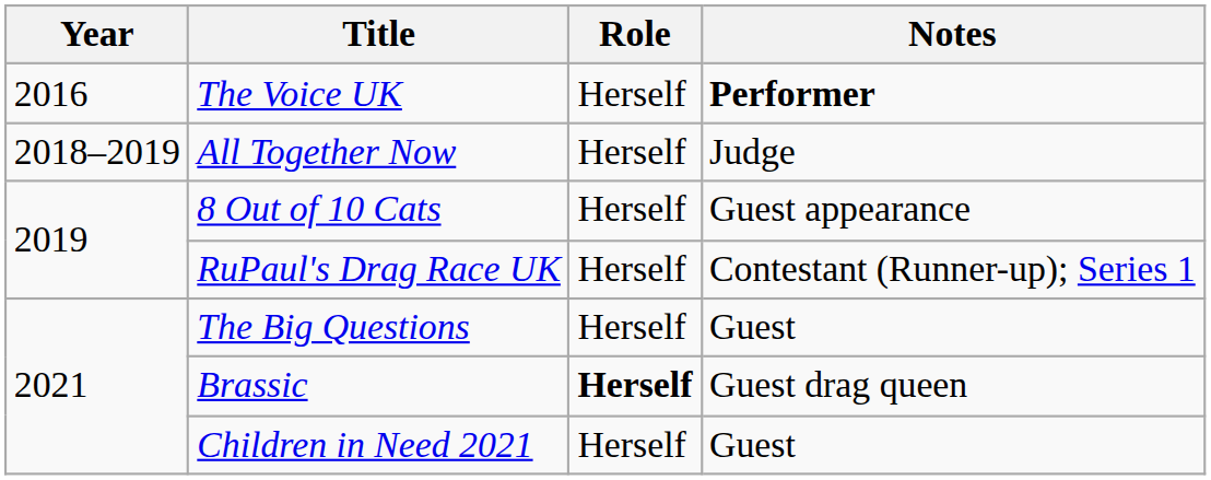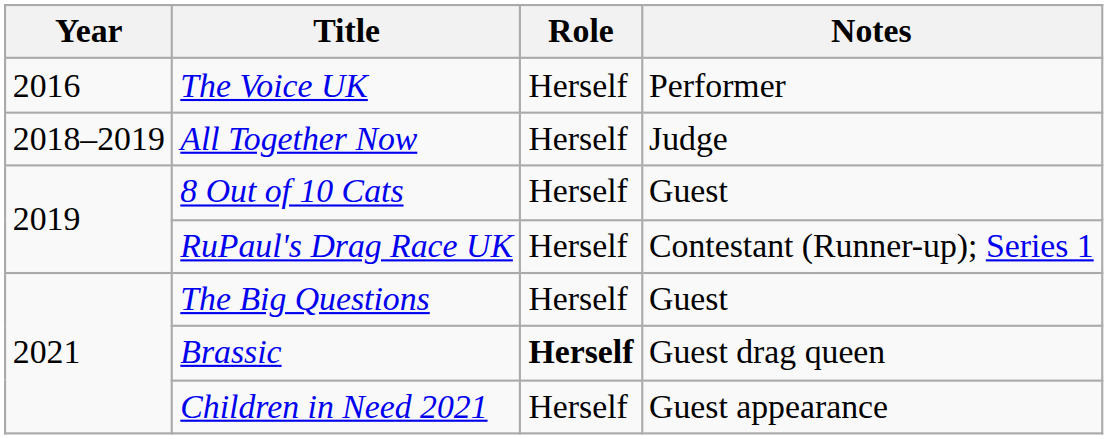The Voice UK | Notes: bold -> normal
8 Out of 10 Cats | Notes: Guest appearance -> Guest
Children in Need 2021 | Notes: Guest -> Guest appearance
